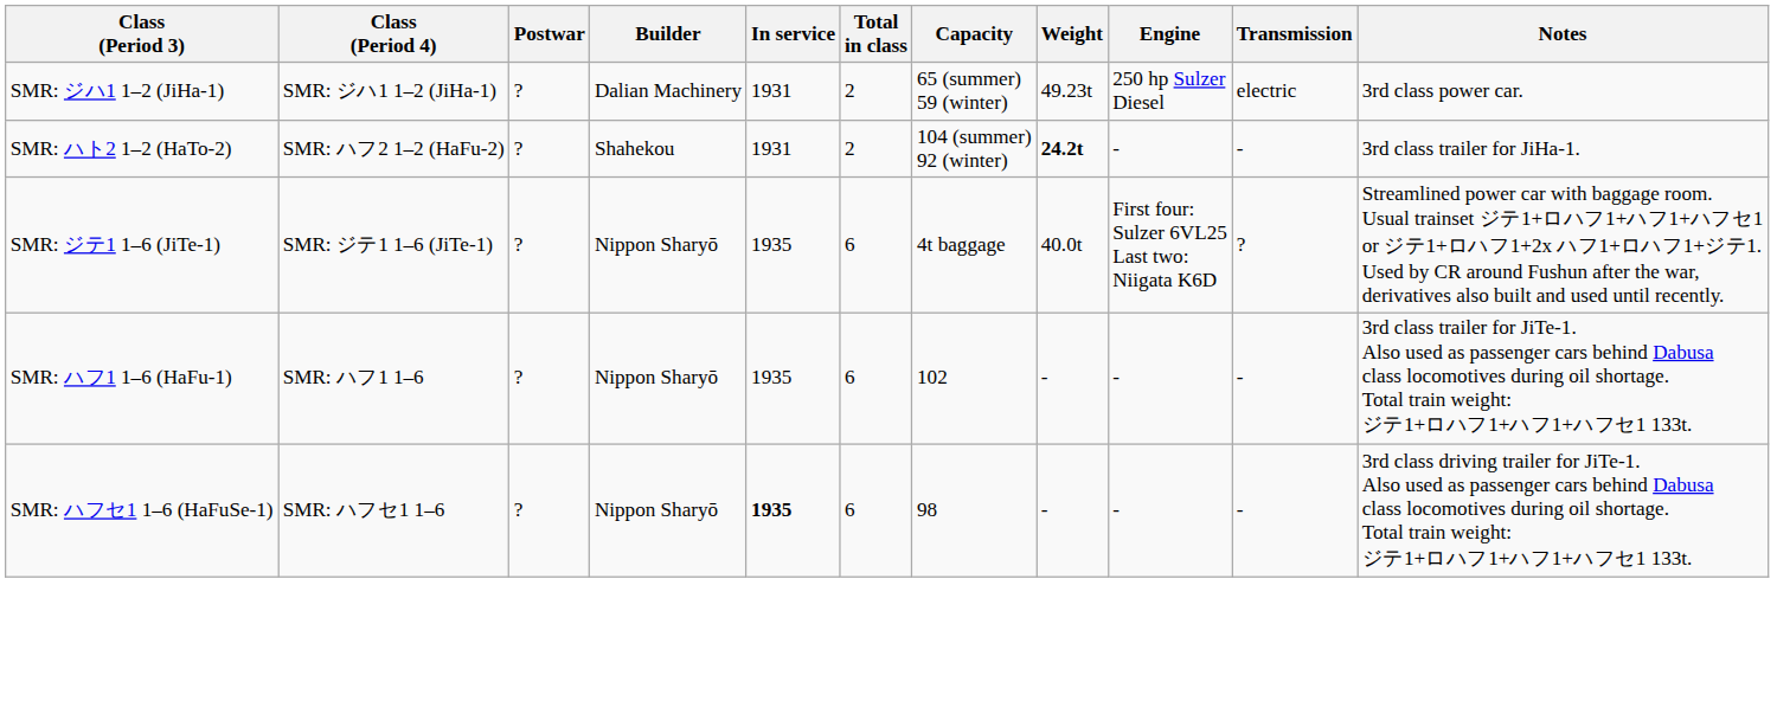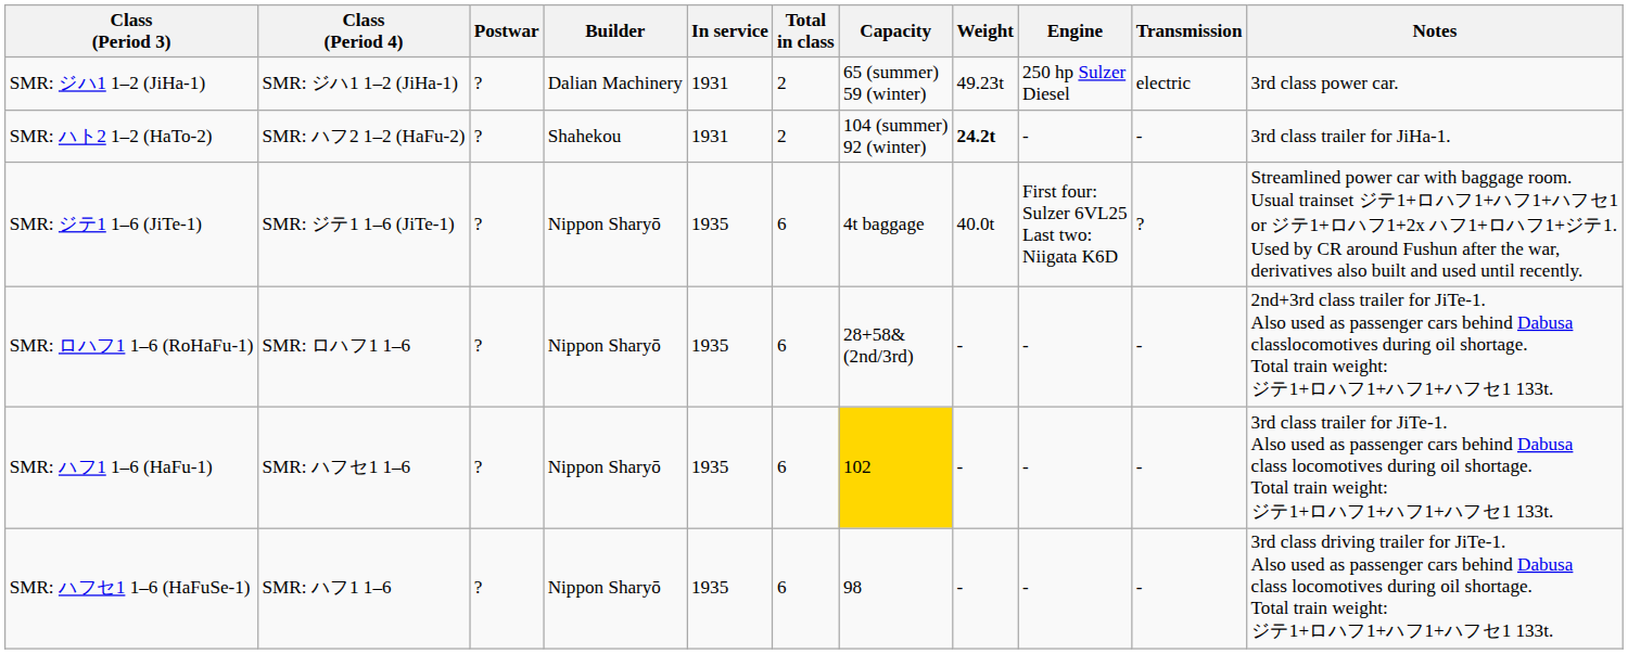+ row: SMR: ロハフ1 1–6 (RoHaFu-1) | SMR: ロハフ1 1–6 | ? | Nippon Sharyō | 1935 | 6 | 28+58& (2nd/3rd) | - | - | - | 2nd+3rd class trailer for JiTe-1. Also used as passenger cars behind Dabusa classlocomotives during oil shortage. Total train weight: ジテ1+ロハフ1+ハフ1+ハフセ1 133t.
SMR: ハフ1 1–6 (HaFu-1) | Class (Period 4): SMR: ハフ1 1–6 -> SMR: ハフセ1 1–6
SMR: ハフ1 1–6 (HaFu-1) | Capacity: no background -> gold background
SMR: ハフセ1 1–6 (HaFuSe-1) | Class (Period 4): SMR: ハフセ1 1–6 -> SMR: ハフ1 1–6
SMR: ハフセ1 1–6 (HaFuSe-1) | In service: bold -> normal
